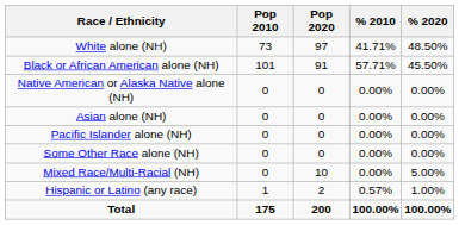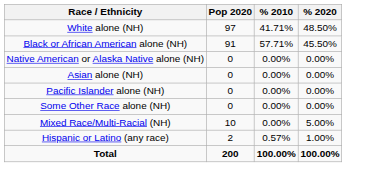- column: Pop 2010 | 73 | 101 | 0 | 0 | 0 | 0 | 0 | 1 | 175
